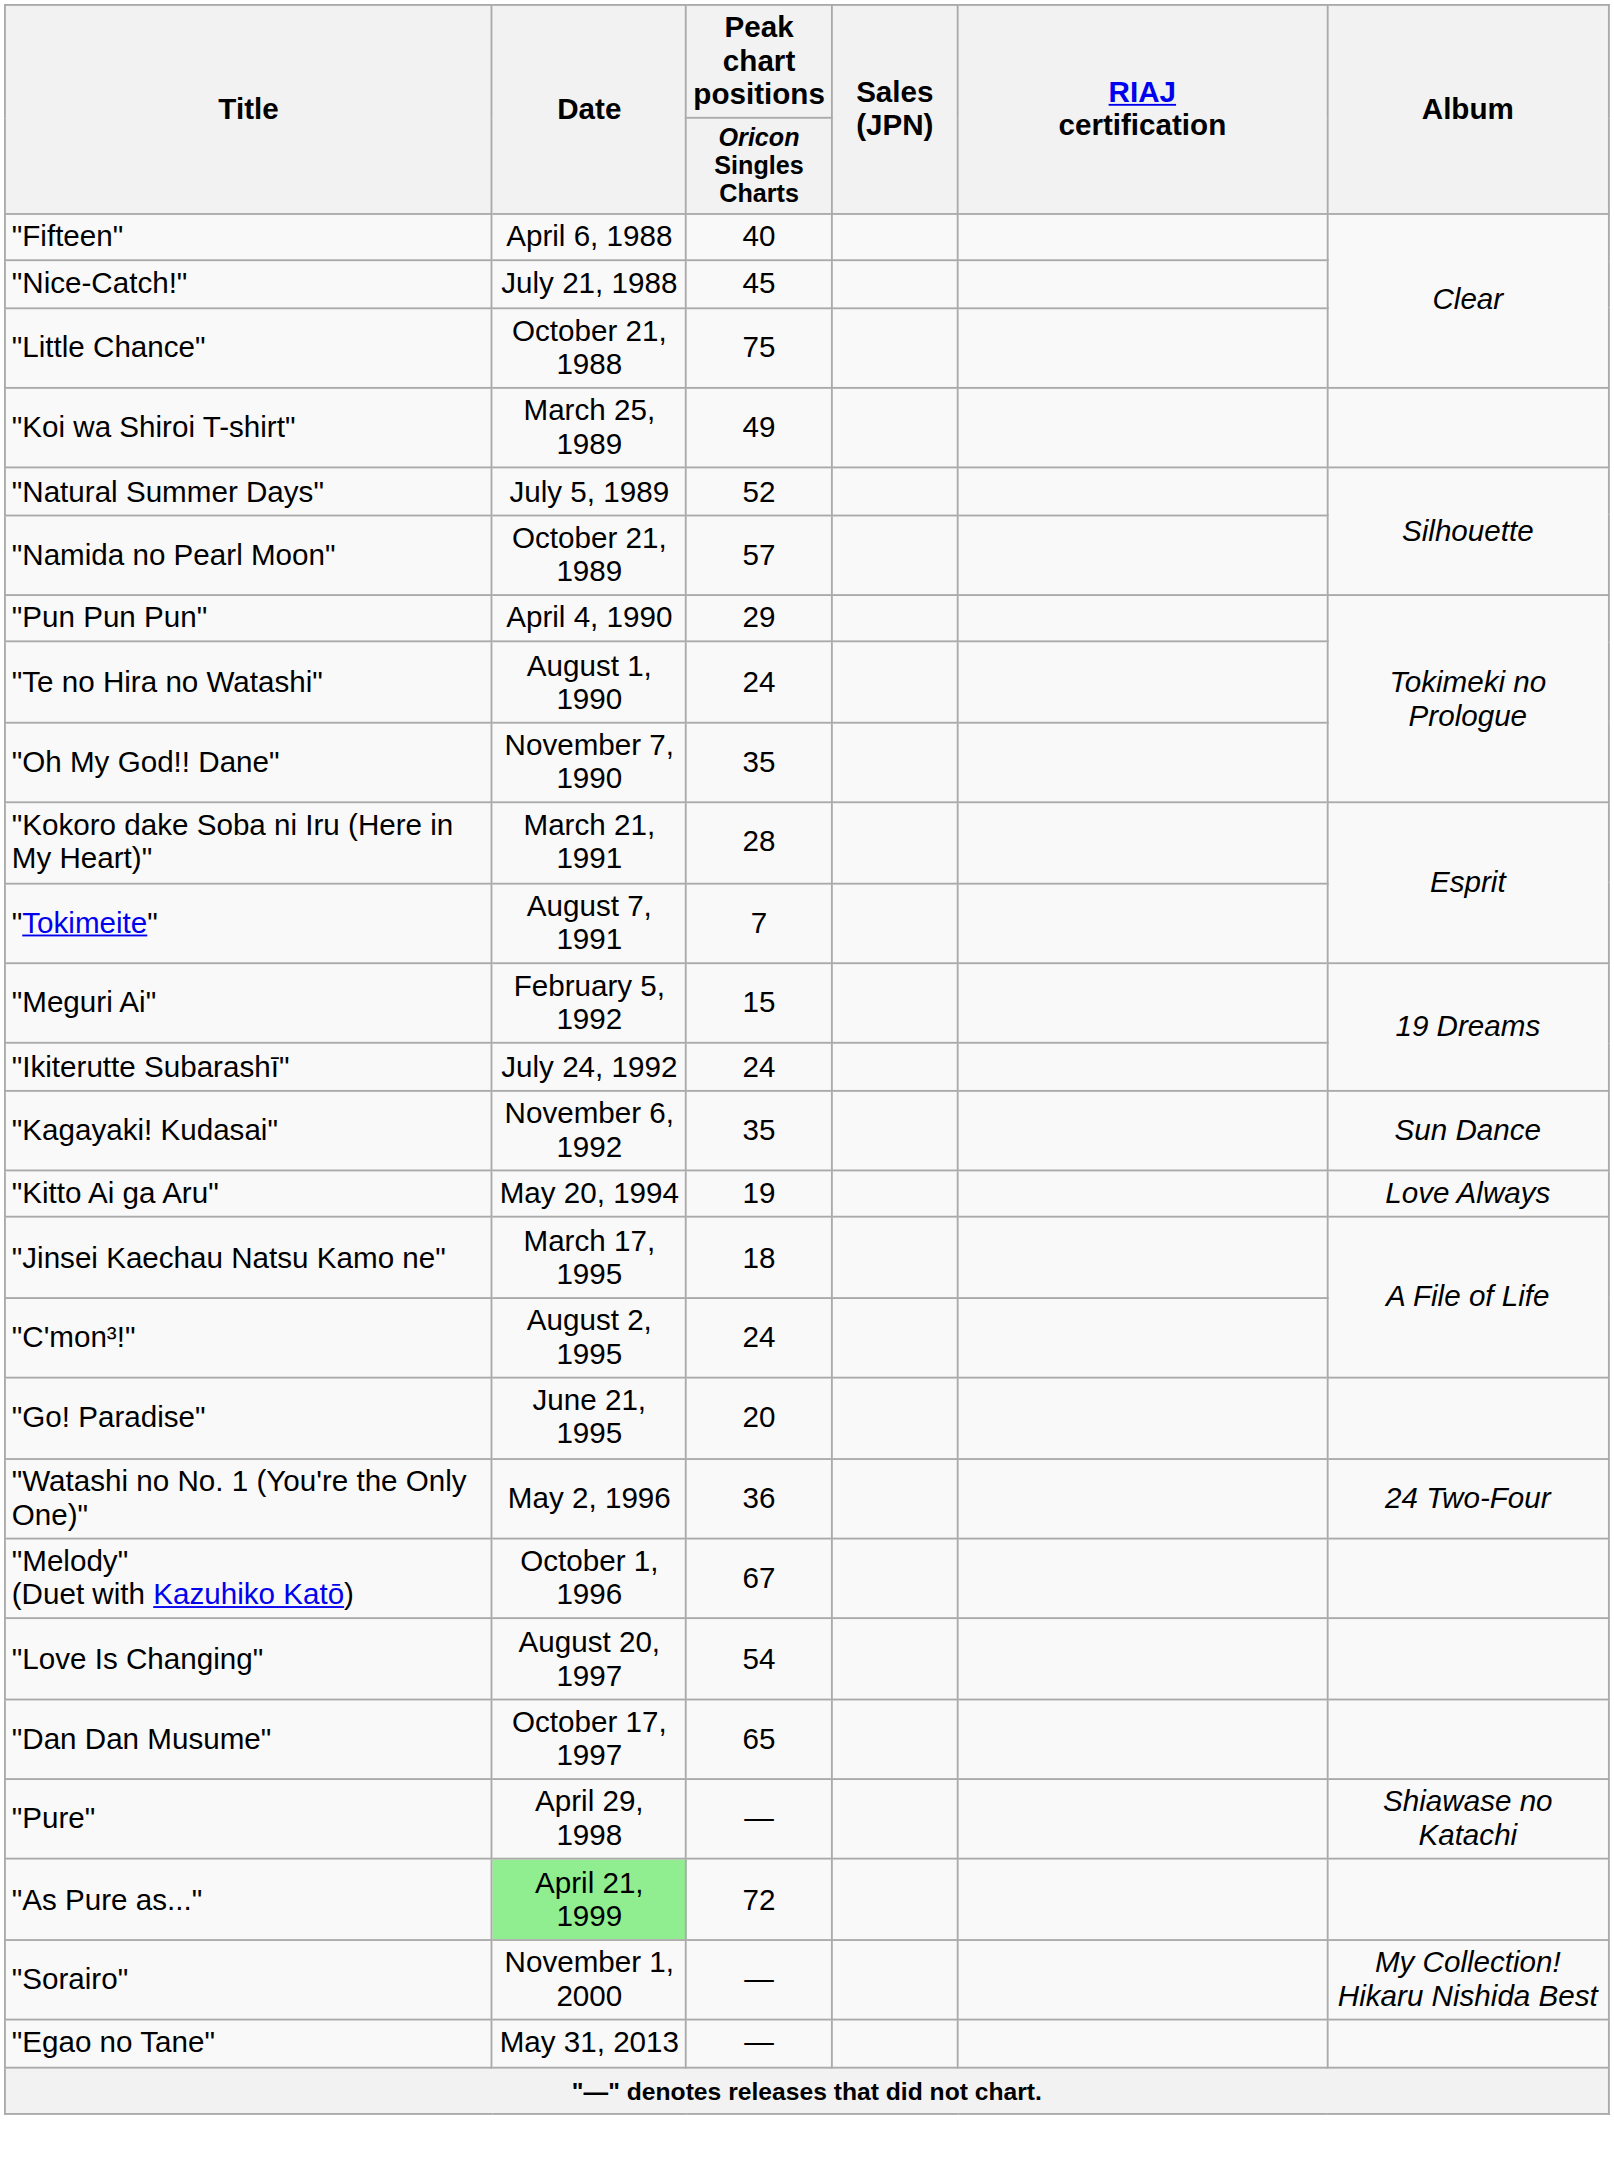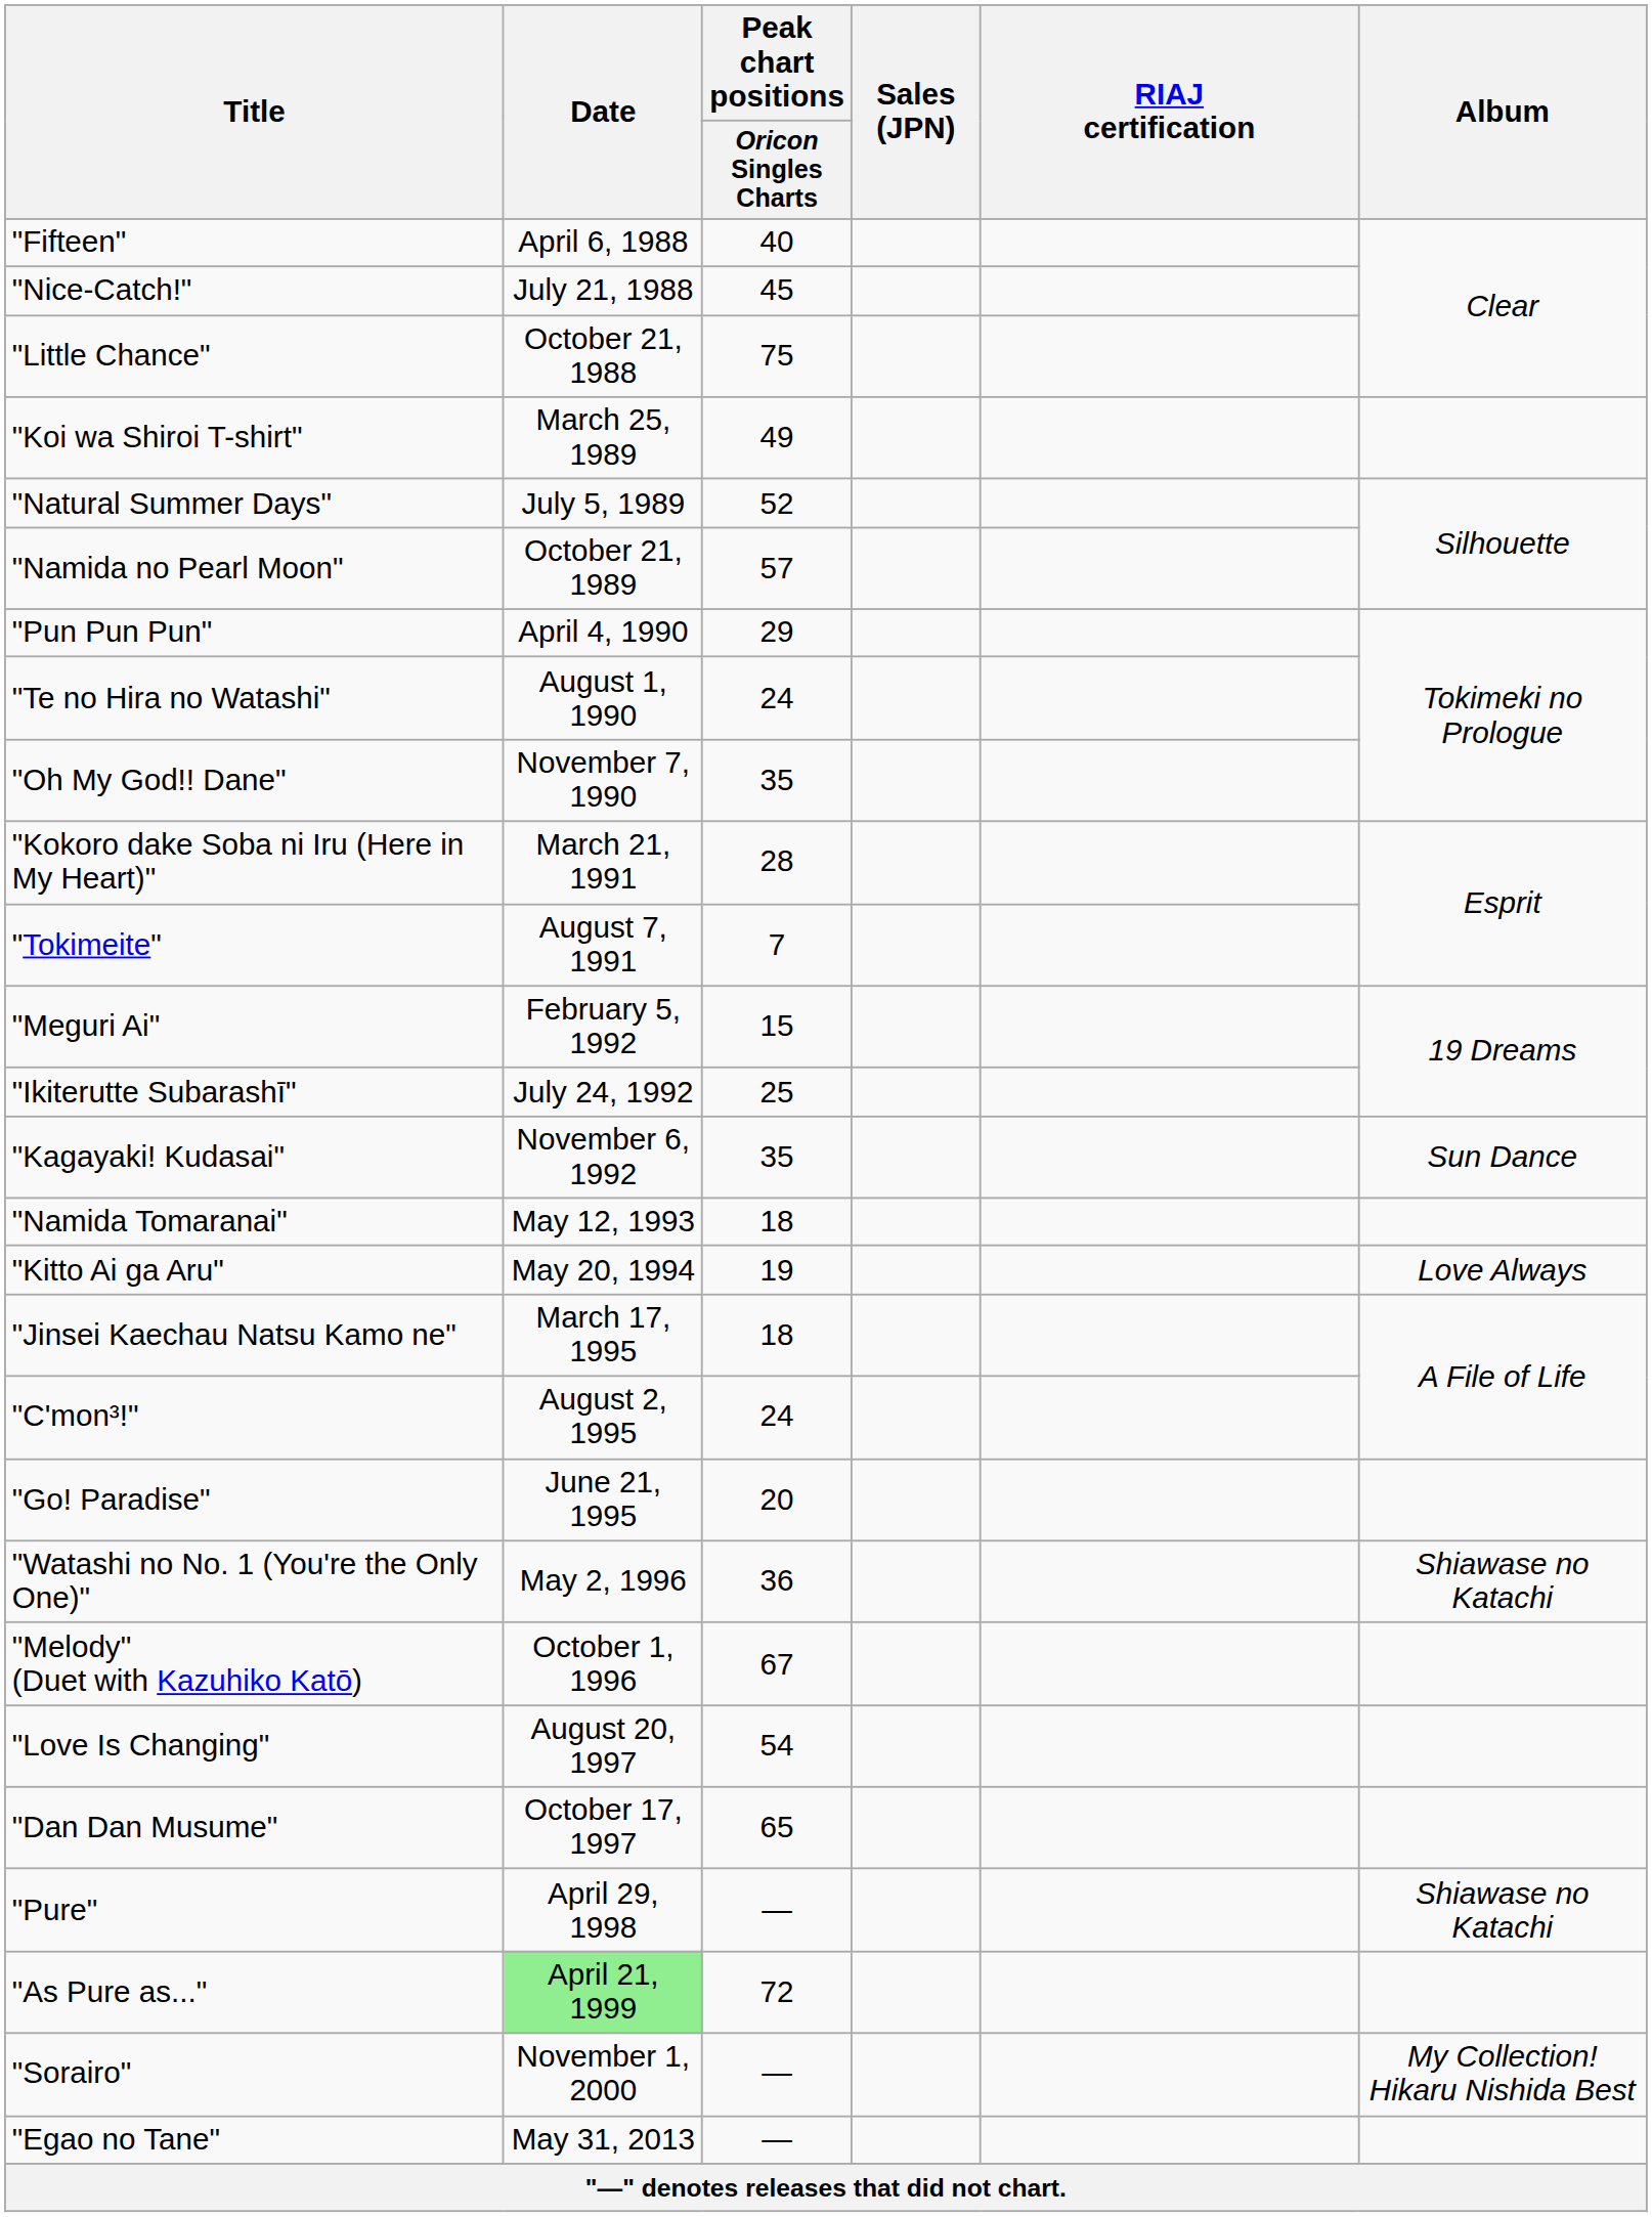"Ikiterutte Subarashī" | Peak chart positions / Oricon Singles Charts: 24 -> 25
+ row: "Namida Tomaranai" | May 12, 1993 | 18
"Watashi no No. 1 (You're the Only One)" | Album: 24 Two-Four -> Shiawase no Katachi
